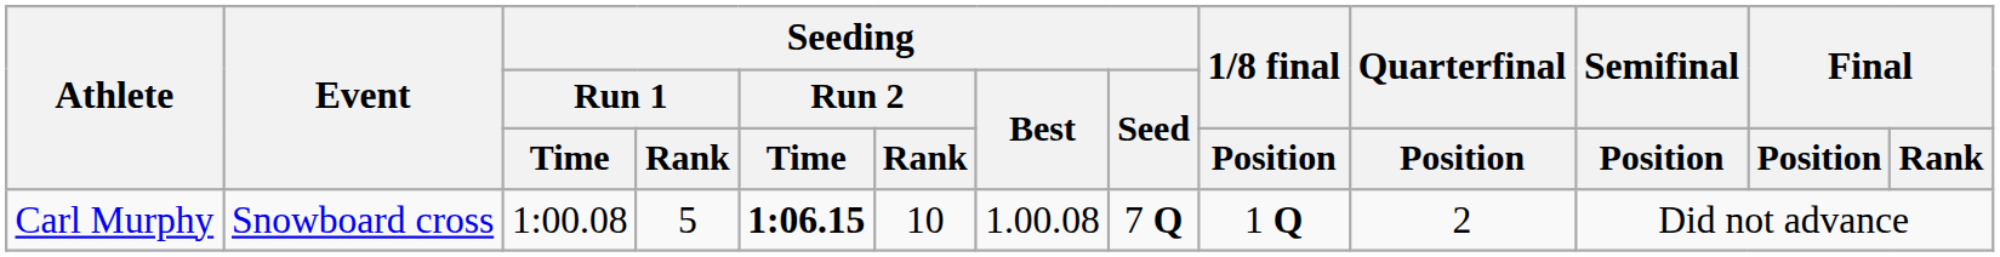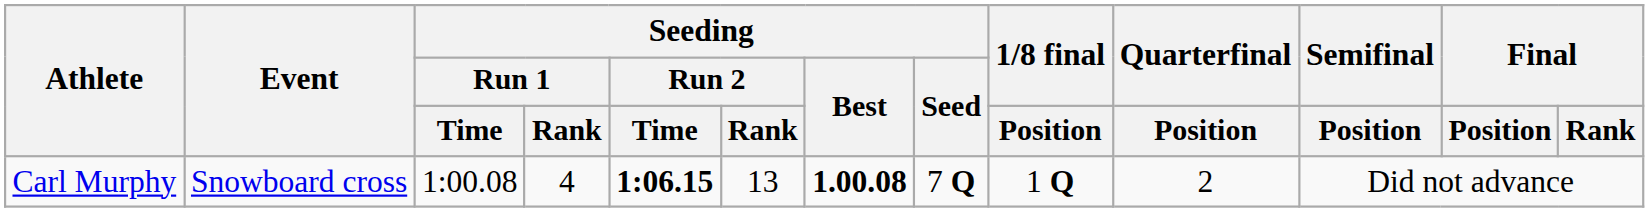Carl Murphy | Seeding / Run 1 / Rank: 5 -> 4
Carl Murphy | Seeding / Run 2 / Rank: 10 -> 13
Carl Murphy | Seeding / Best: normal -> bold
